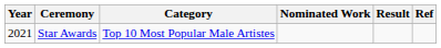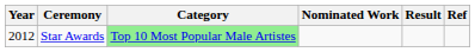Star Awards | Year: 2021 -> 2012
Star Awards | Category: no background -> lightgreen background
